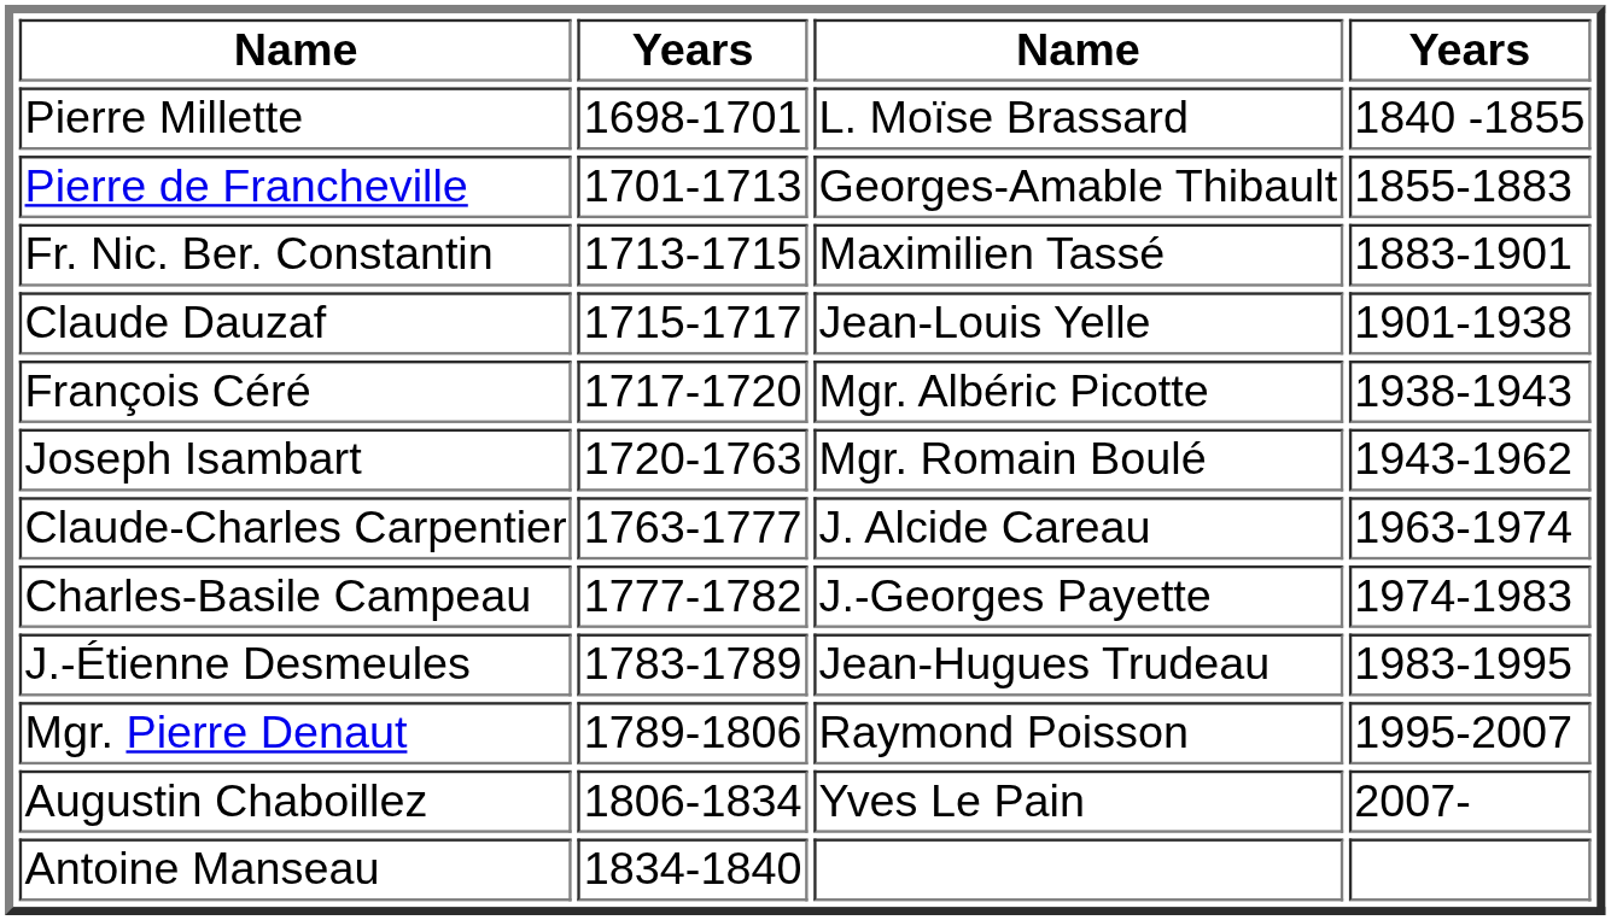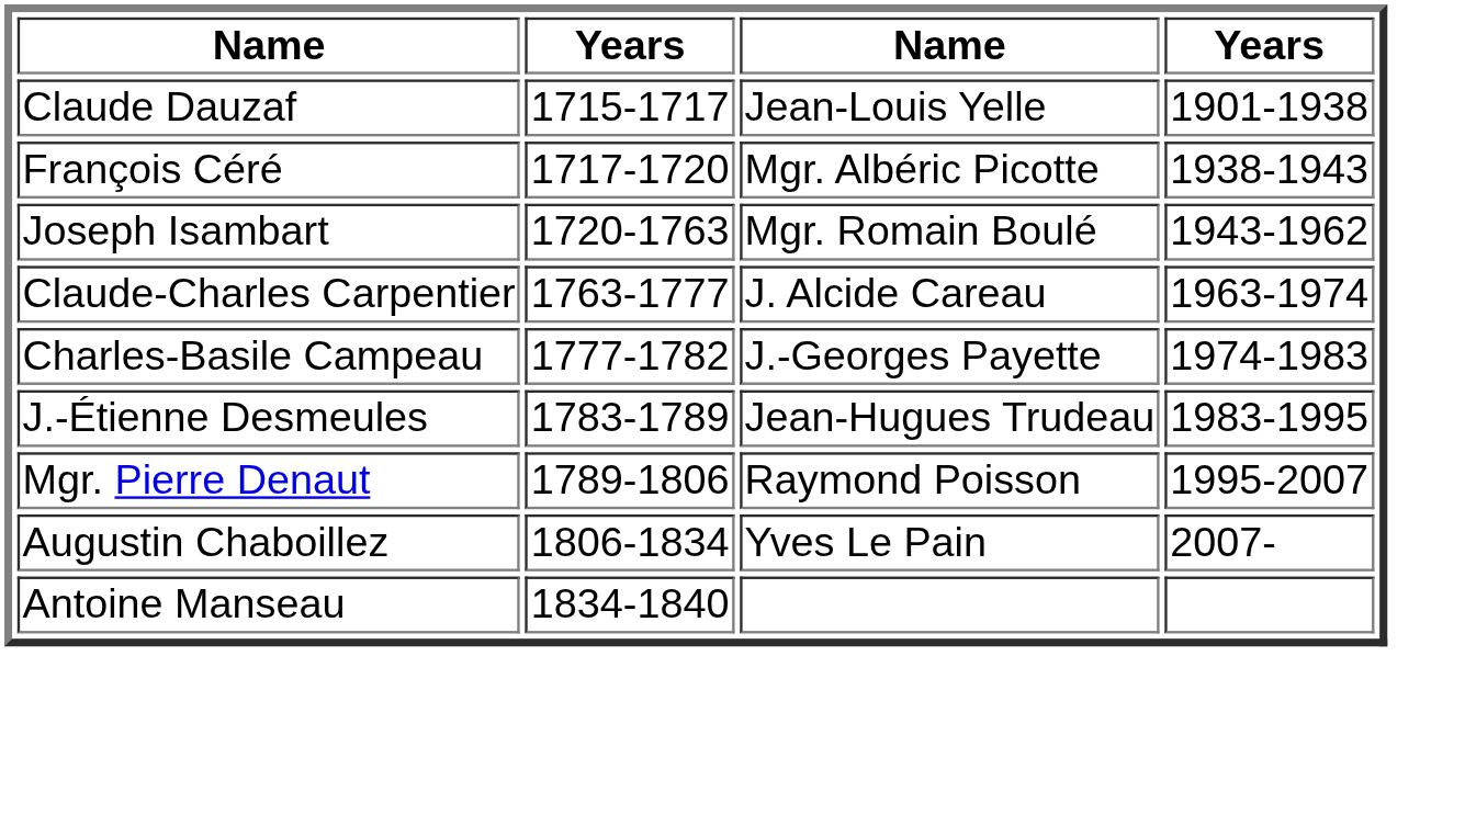- row: Pierre Millette | 1698-1701 | L. Moïse Brassard | 1840 -1855
- row: Pierre de Francheville | 1701-1713 | Georges-Amable Thibault | 1855-1883
- row: Fr. Nic. Ber. Constantin | 1713-1715 | Maximilien Tassé | 1883-1901
